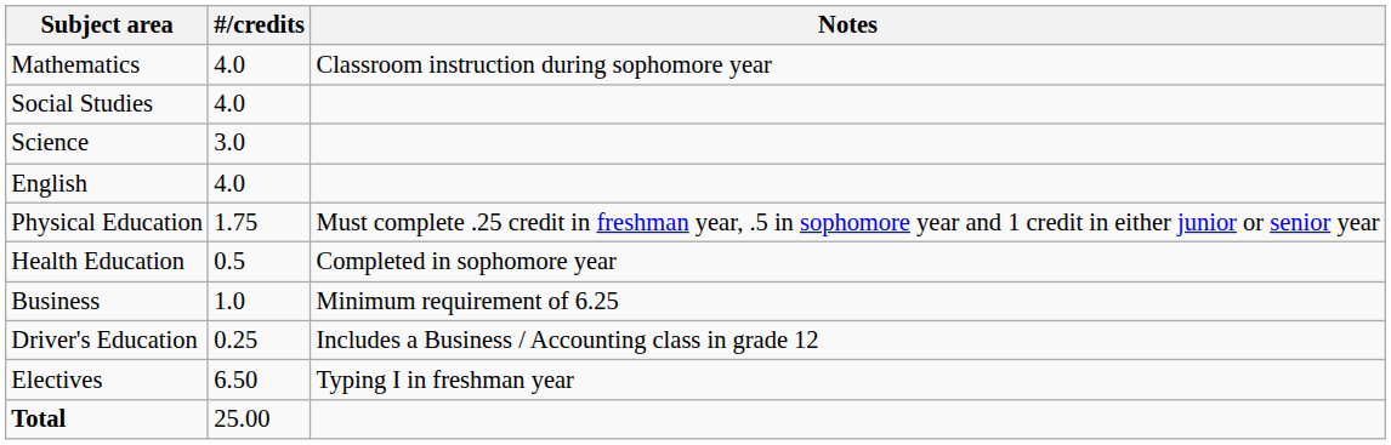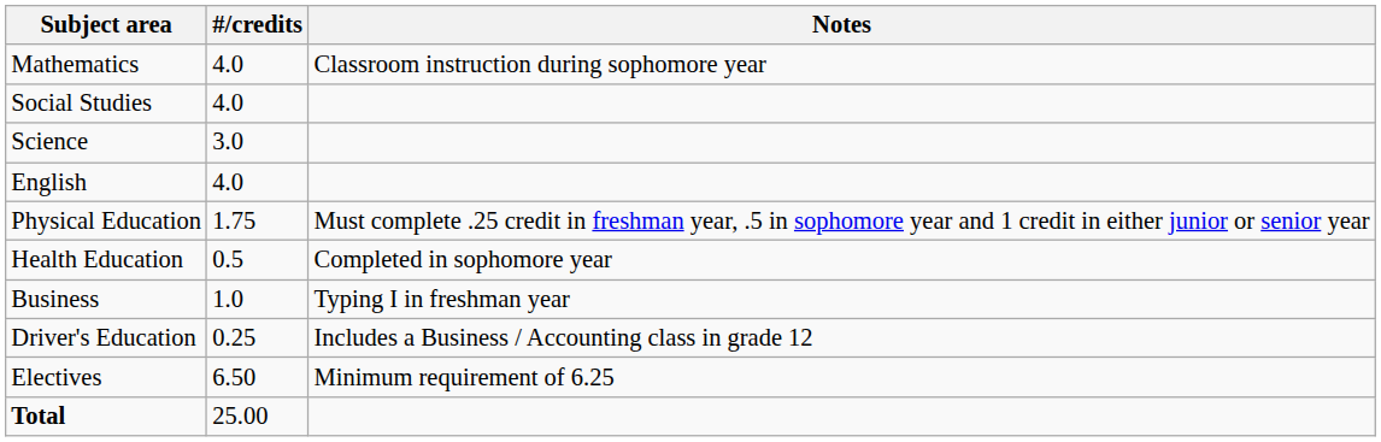Business | Notes: Minimum requirement of 6.25 -> Typing I in freshman year
Electives | Notes: Typing I in freshman year -> Minimum requirement of 6.25
